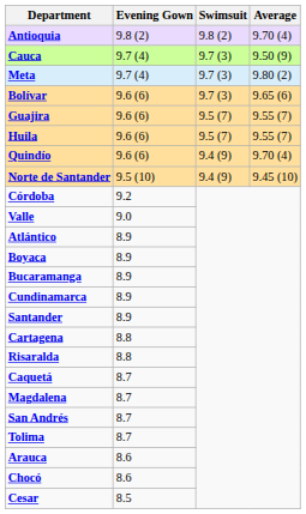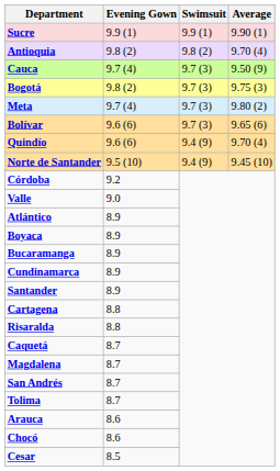+ row: Sucre | 9.9 (1) | 9.9 (1) | 9.90 (1)
+ row: Bogotá | 9.8 (2) | 9.7 (3) | 9.75 (3)
- row: Guajira | 9.6 (6) | 9.5 (7) | 9.55 (7)
- row: Huila | 9.6 (6) | 9.5 (7) | 9.55 (7)
